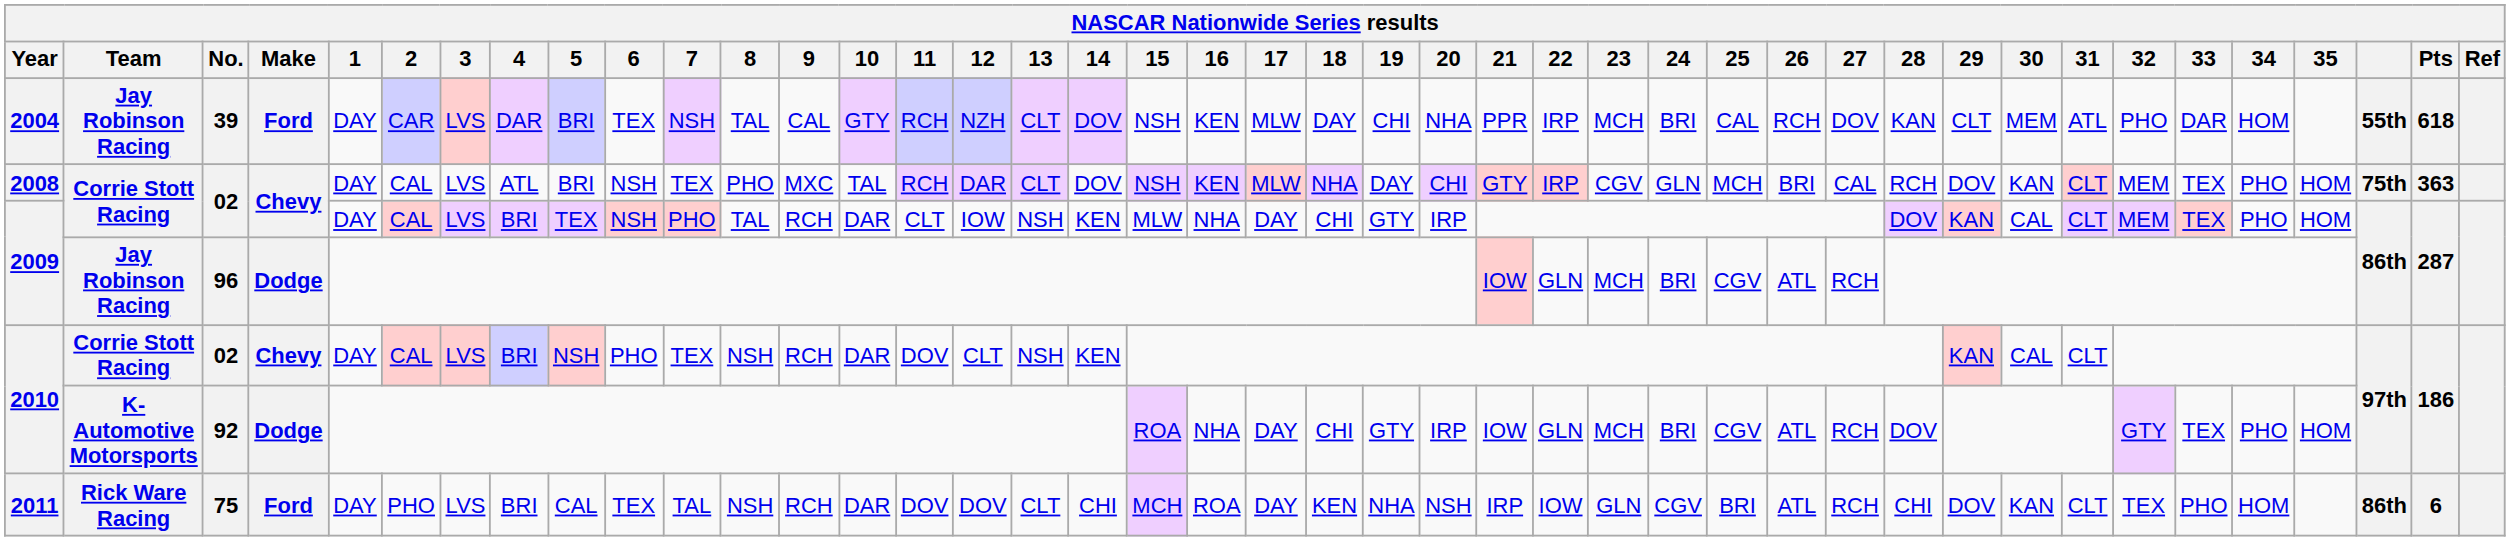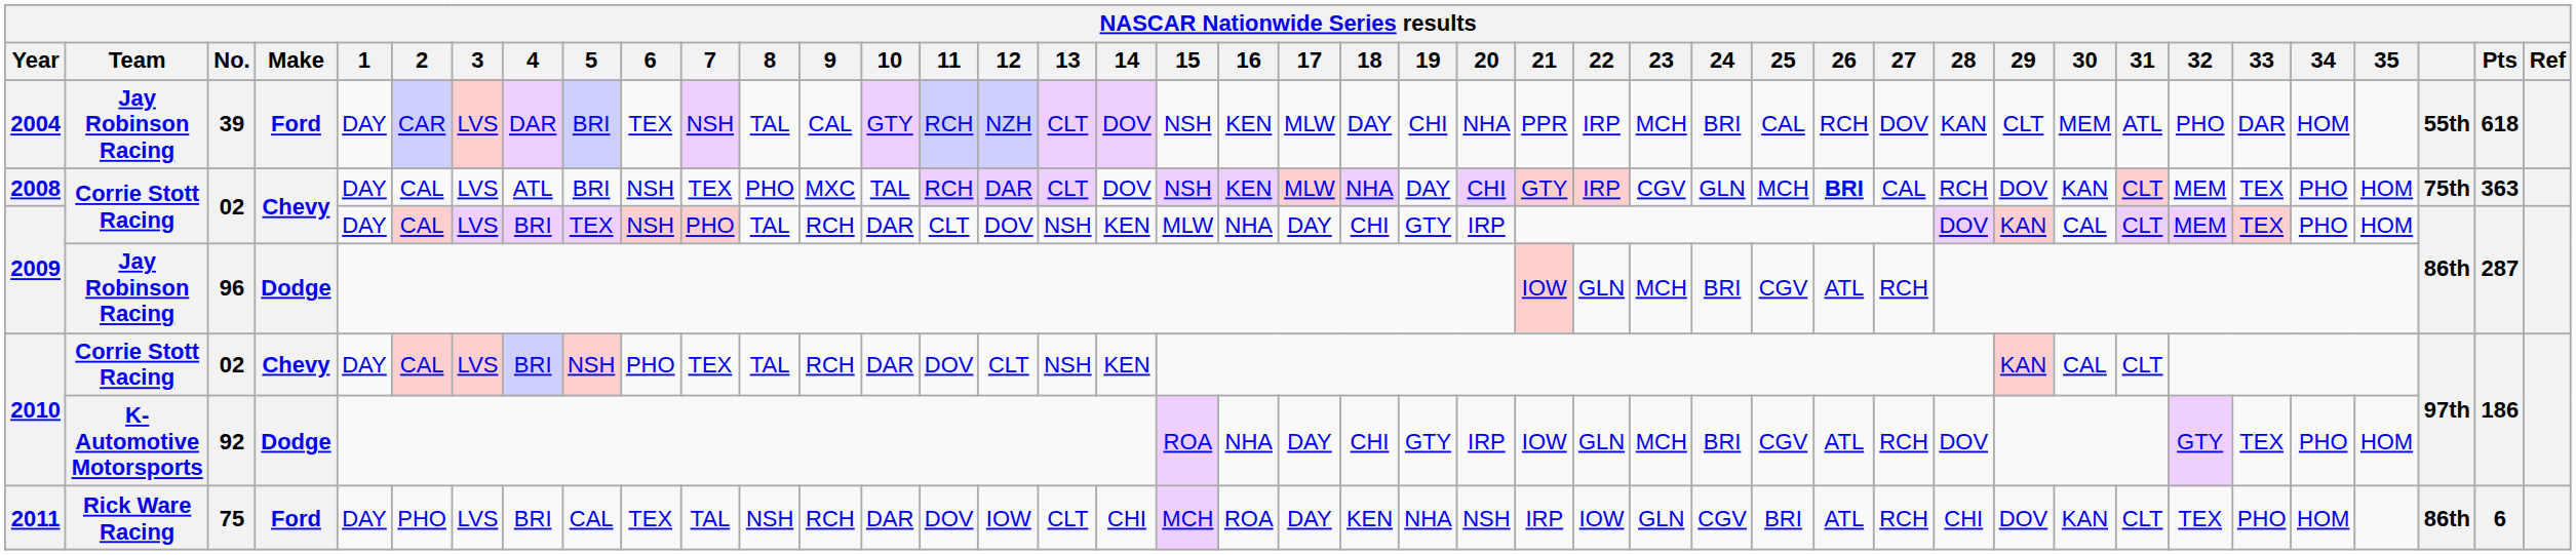2008 | 26: normal -> bold
2009 / 02 | 12: IOW -> DOV
2010 / 02 | 8: NSH -> TAL
2011 | 12: DOV -> IOW
